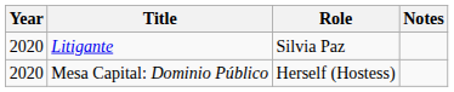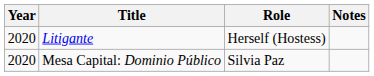Litigante | Role: Silvia Paz -> Herself (Hostess)
Mesa Capital: Dominio Público | Role: Herself (Hostess) -> Silvia Paz
